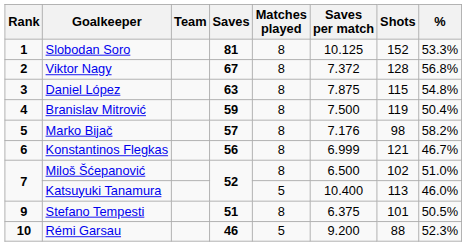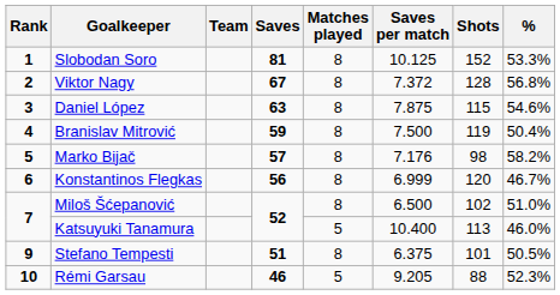Daniel López | %: 54.8% -> 54.6%
Konstantinos Flegkas | Shots: 121 -> 120
Rémi Garsau | Saves per match: 9.200 -> 9.205
